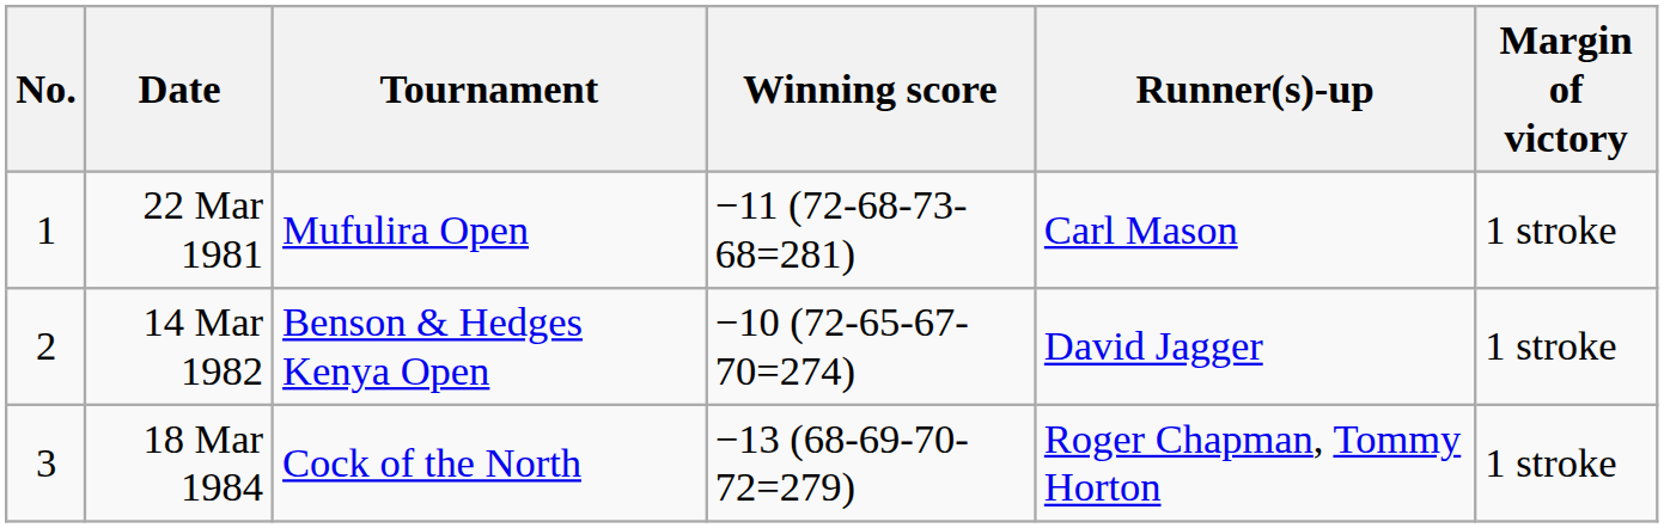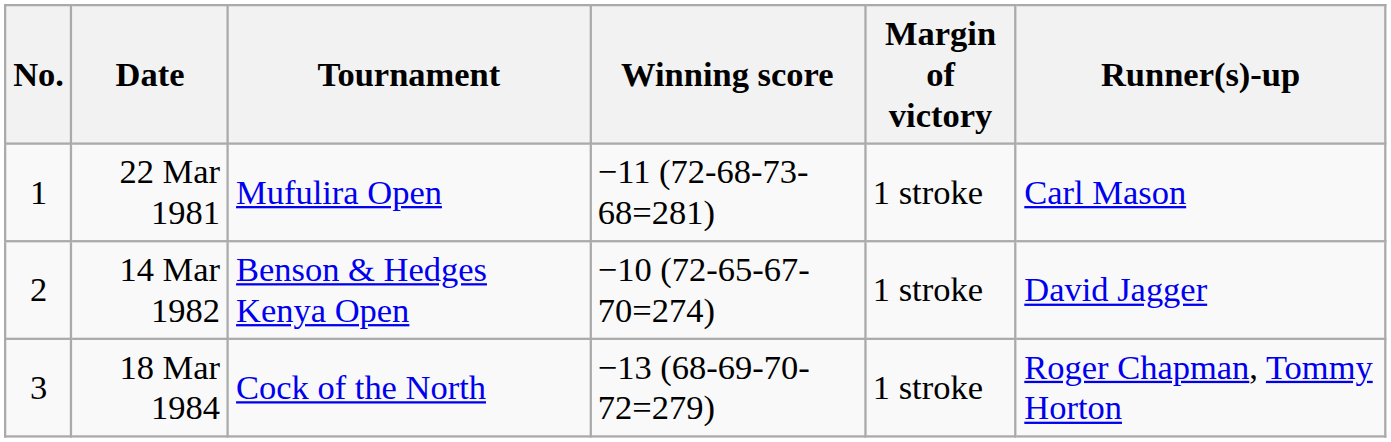columns swapped: Margin of victory <-> Runner(s)-up
